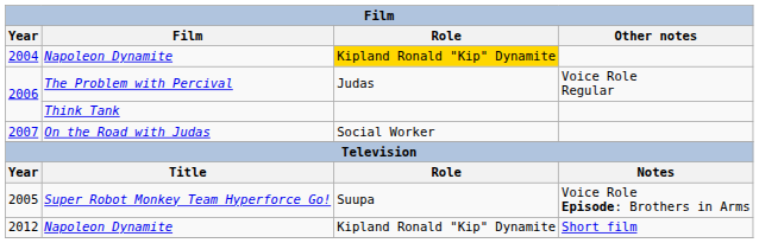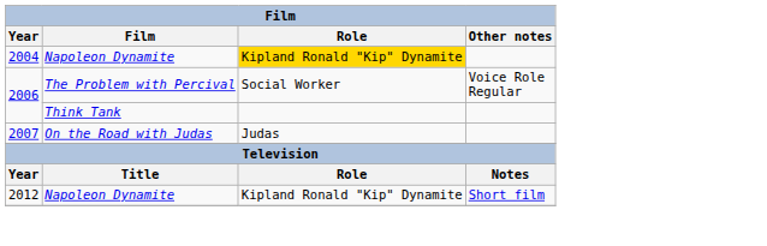2006 / The Problem with Percival | Role: Judas -> Social Worker
2007 | Role: Social Worker -> Judas
- row: 2005 | Super Robot Monkey Team Hyperforce Go! | Suupa | Voice Role Episode: Brothers in Arms
